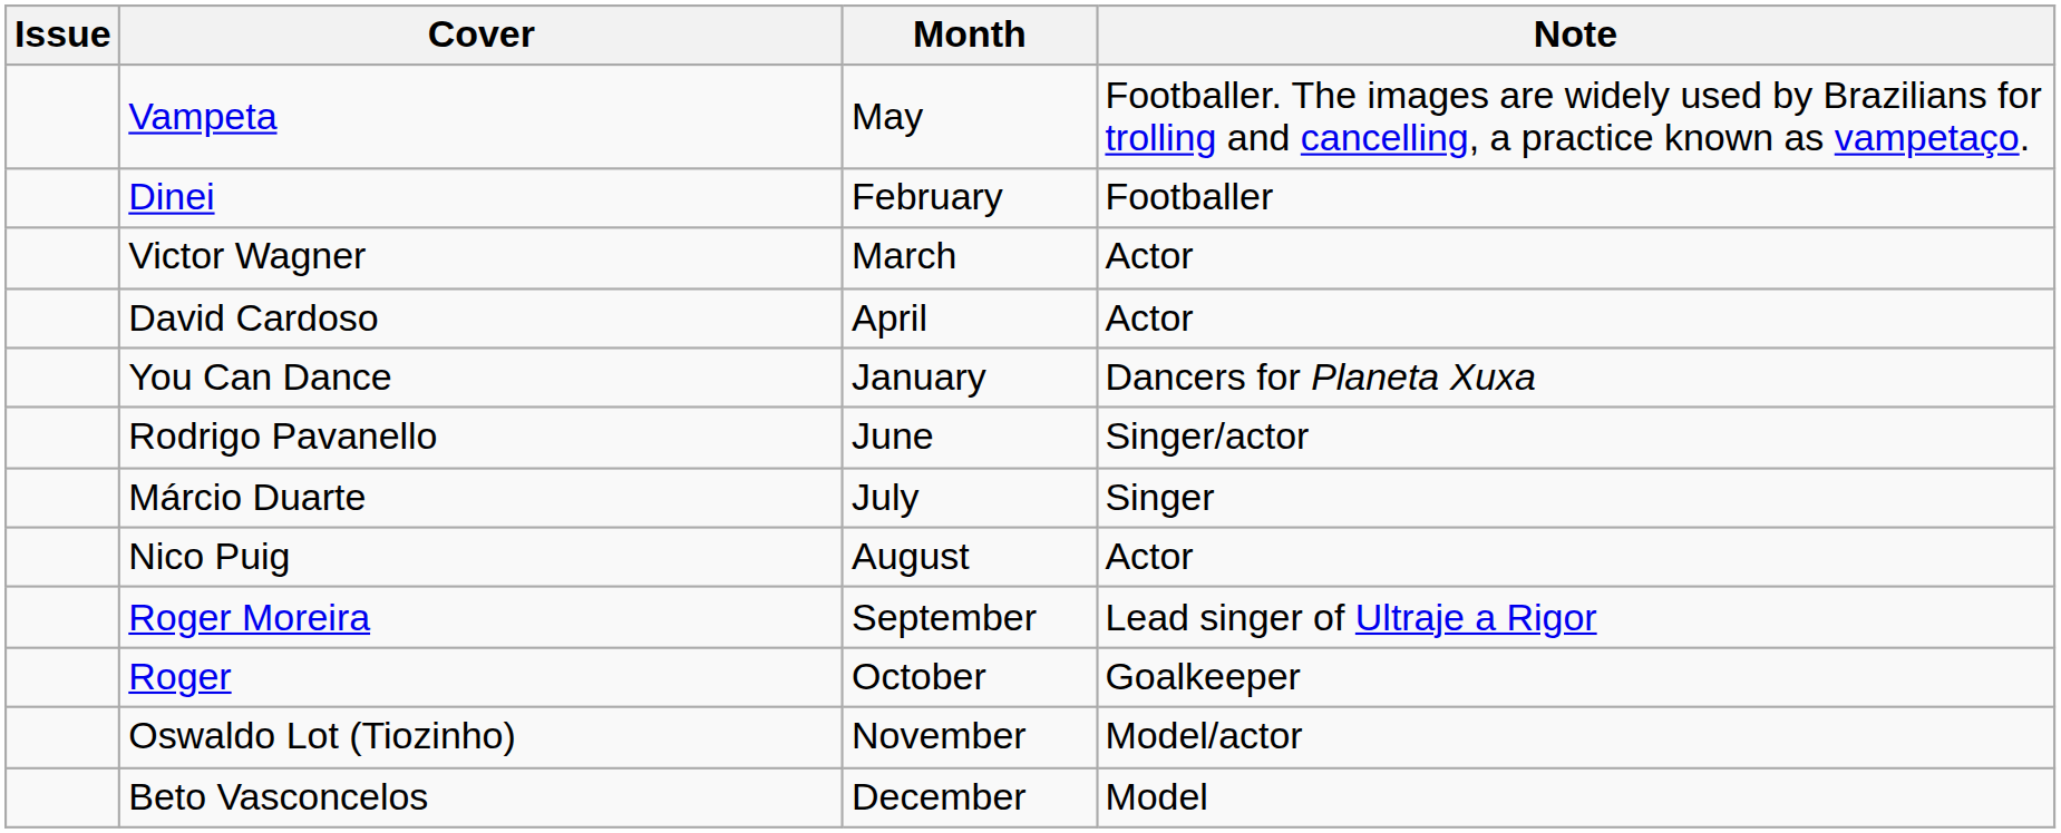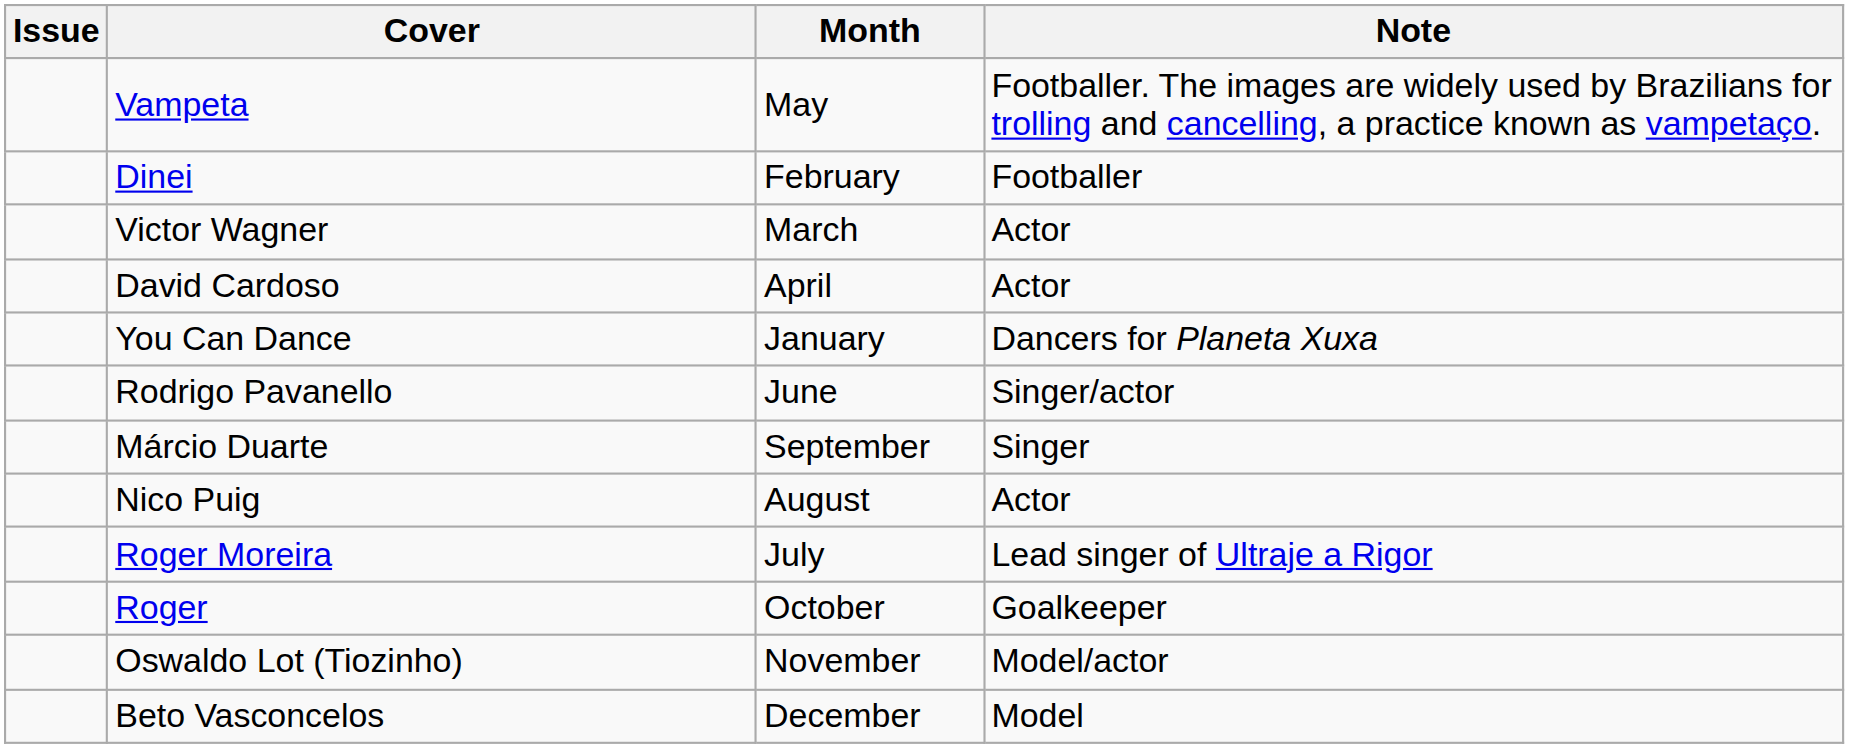Márcio Duarte | Month: July -> September
Roger Moreira | Month: September -> July
